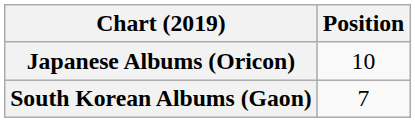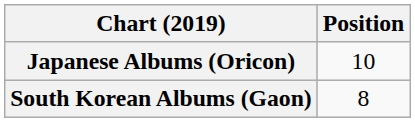South Korean Albums (Gaon) | Position: 7 -> 8
